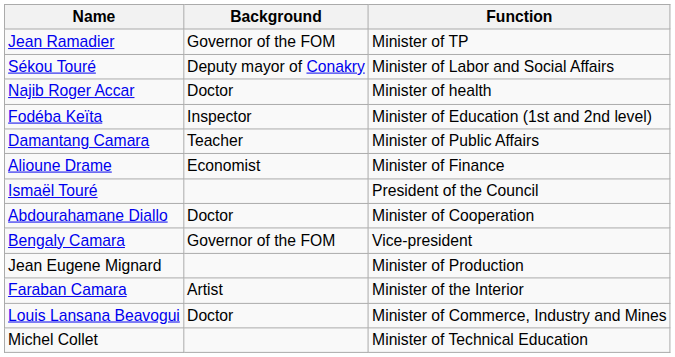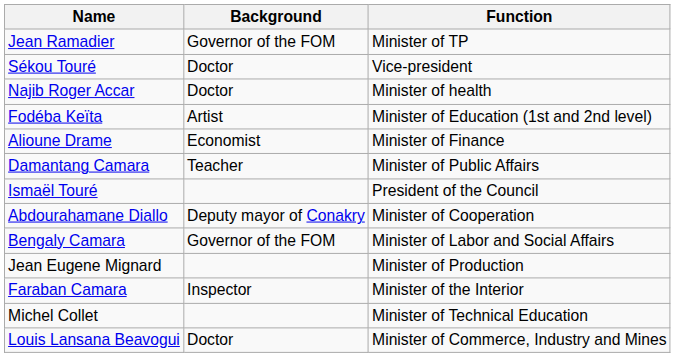Sékou Touré | Background: Deputy mayor of Conakry -> Doctor
Sékou Touré | Function: Minister of Labor and Social Affairs -> Vice-president
Fodéba Keïta | Background: Inspector -> Artist
rows swapped: Alioune Drame <-> Damantang Camara
Abdourahamane Diallo | Background: Doctor -> Deputy mayor of Conakry
Bengaly Camara | Function: Vice-president -> Minister of Labor and Social Affairs
Faraban Camara | Background: Artist -> Inspector
rows swapped: Michel Collet <-> Louis Lansana Beavogui
